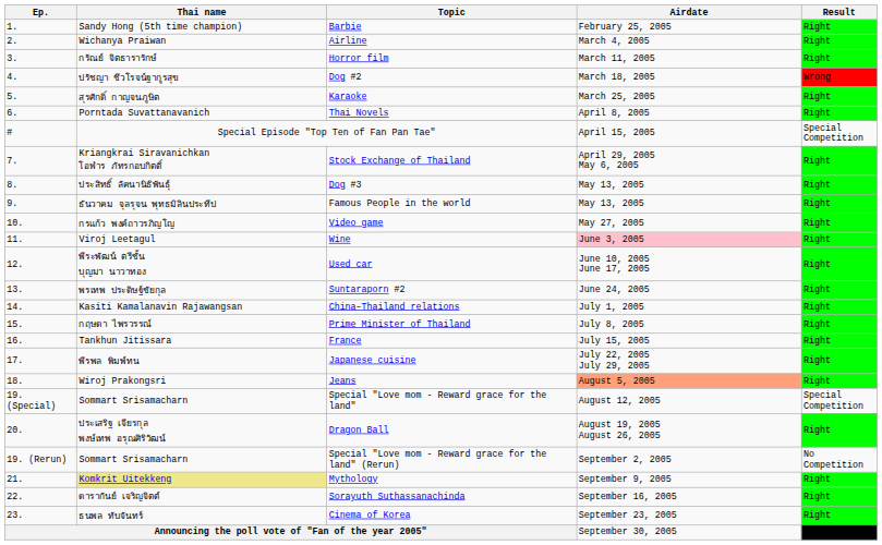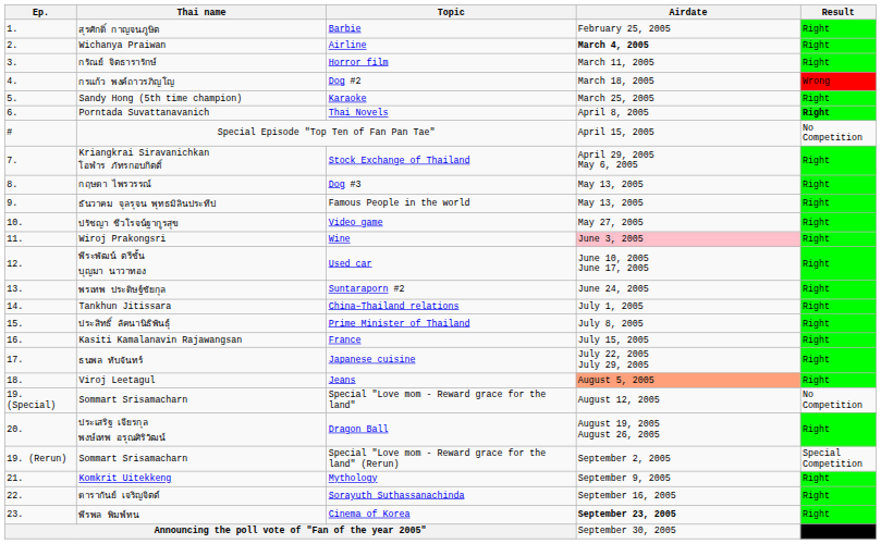Barbie | Thai name: Sandy Hong (5th time champion) -> สุรศักดิ์ กาญจนภูษิต
Airline | Airdate: normal -> bold
Dog #2 | Thai name: ปรัชญา ชีวโรจน์ฐากูรสุข -> กรแก้ว พงค์ถาวรภิญโญ
Karaoke | Thai name: สุรศักดิ์ กาญจนภูษิต -> Sandy Hong (5th time champion)
Thai Novels | Result: normal -> bold
Special Episode "Top Ten of Fan Pan Tae" | Result: Special Competition -> No Competition
Dog #3 | Thai name: ประสิทธิ์ ลัคนานิธิพันธุ์ -> กฤษดา ไพรวรรณ์
Video game | Thai name: กรแก้ว พงค์ถาวรภิญโญ -> ปรัชญา ชีวโรจน์ฐากูรสุข
Wine | Thai name: Viroj Leetagul -> Wiroj Prakongsri
China–Thailand relations | Thai name: Kasiti Kamalanavin Rajawangsan -> Tankhun Jitissara
Prime Minister of Thailand | Thai name: กฤษดา ไพรวรรณ์ -> ประสิทธิ์ ลัคนานิธิพันธุ์
France | Thai name: Tankhun Jitissara -> Kasiti Kamalanavin Rajawangsan
Japanese cuisine | Thai name: พีรพล พิมพ์ทน -> ธนพล ทับจันทร์
Jeans | Thai name: Wiroj Prakongsri -> Viroj Leetagul
Special "Love mom - Reward grace for the land" | Result: Special Competition -> No Competition
Special "Love mom - Reward grace for the land" (Rerun) | Result: No Competition -> Special Competition
Mythology | Thai name: khaki background -> no background
Cinema of Korea | Thai name: ธนพล ทับจันทร์ -> พีรพล พิมพ์ทน
Cinema of Korea | Airdate: normal -> bold
